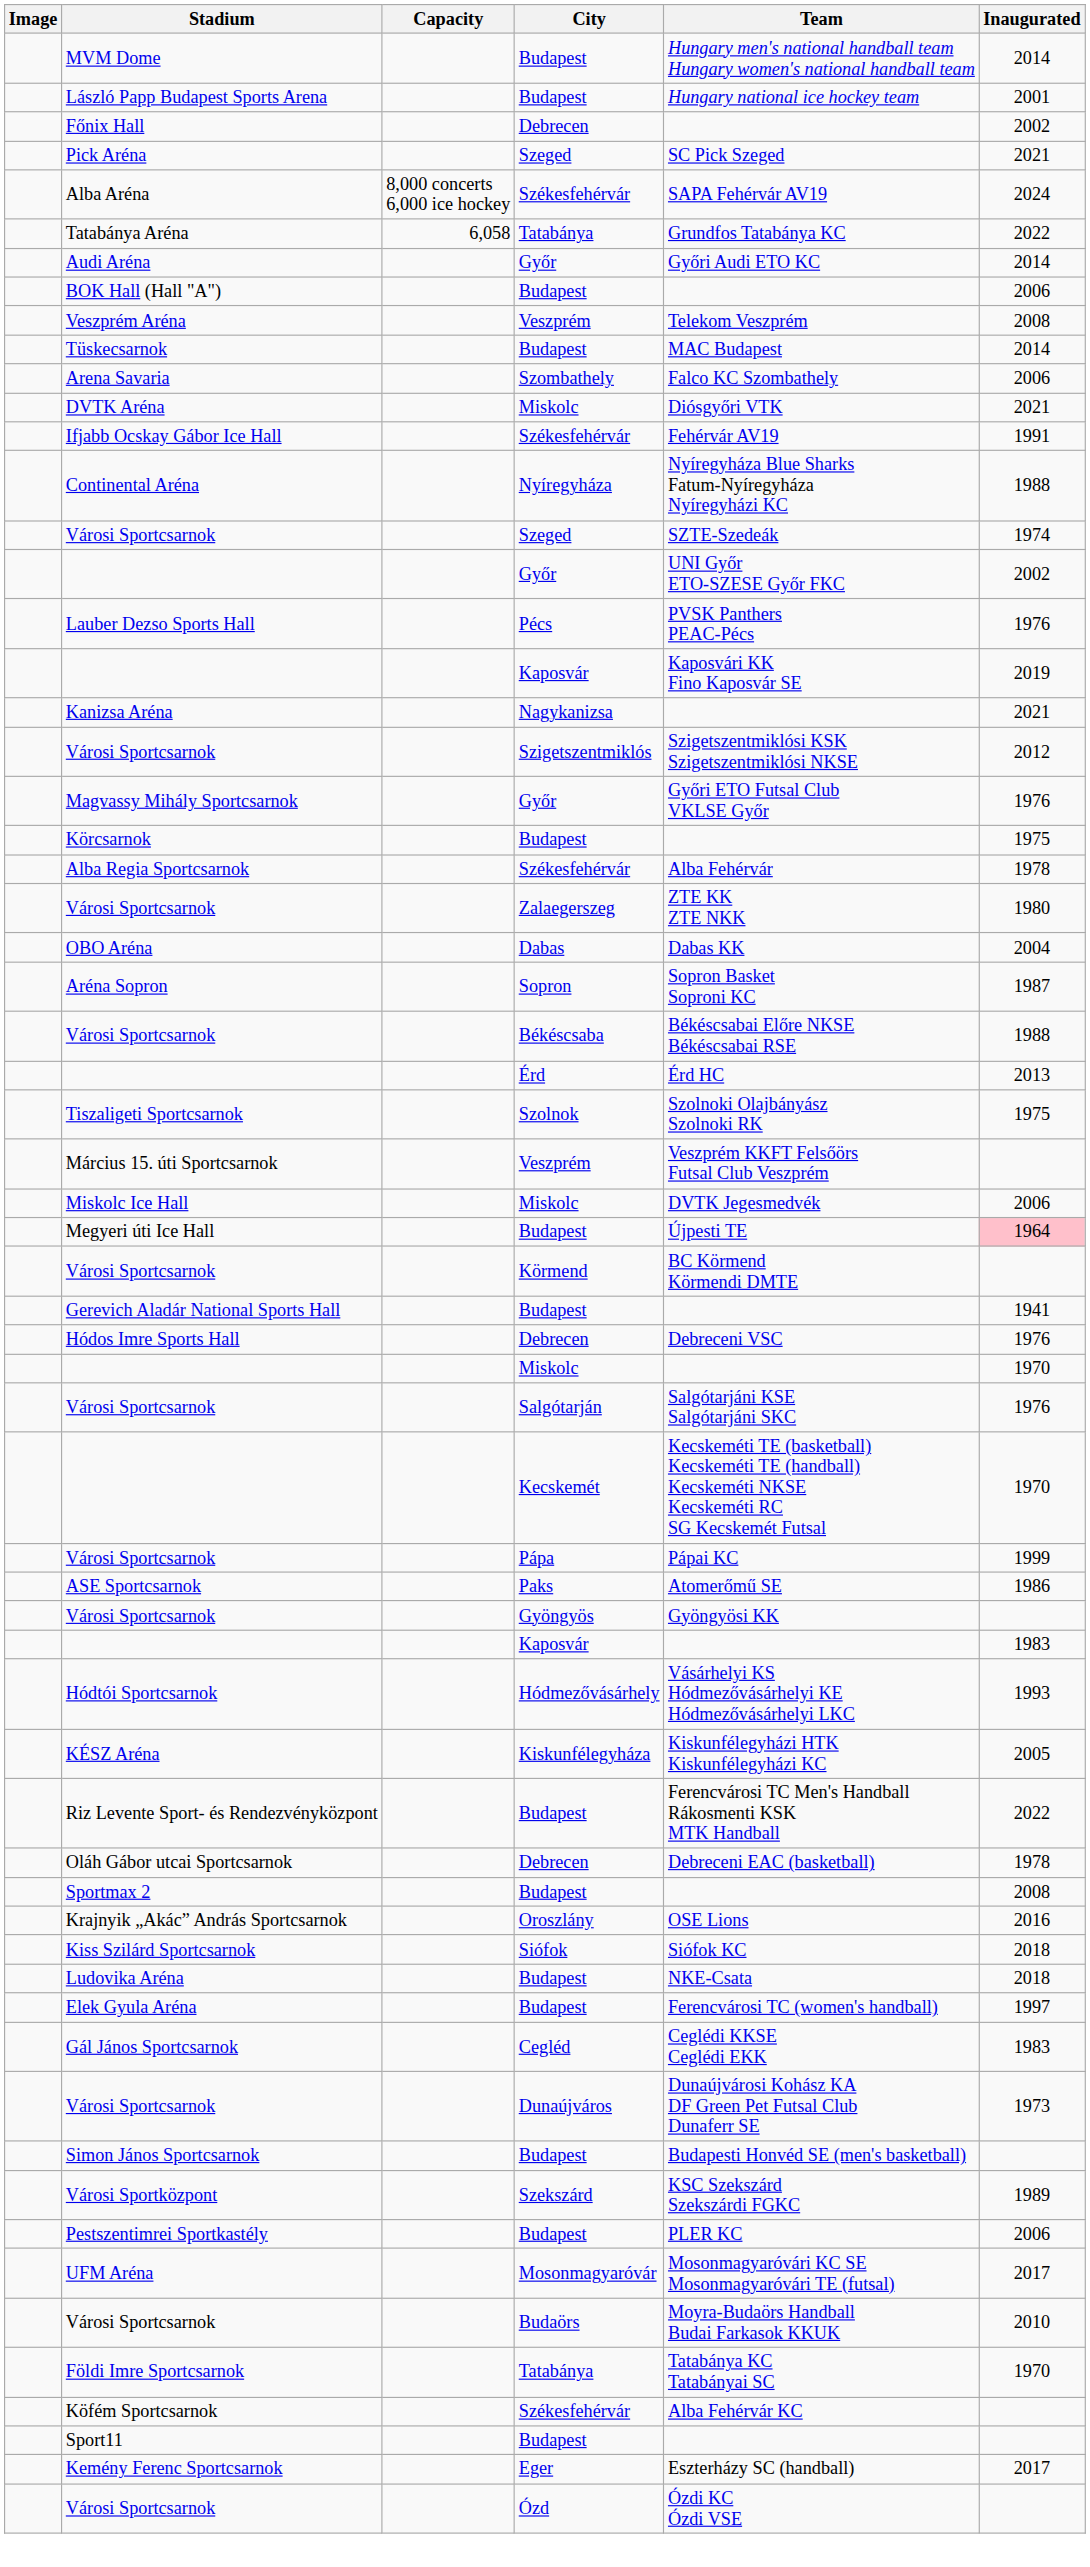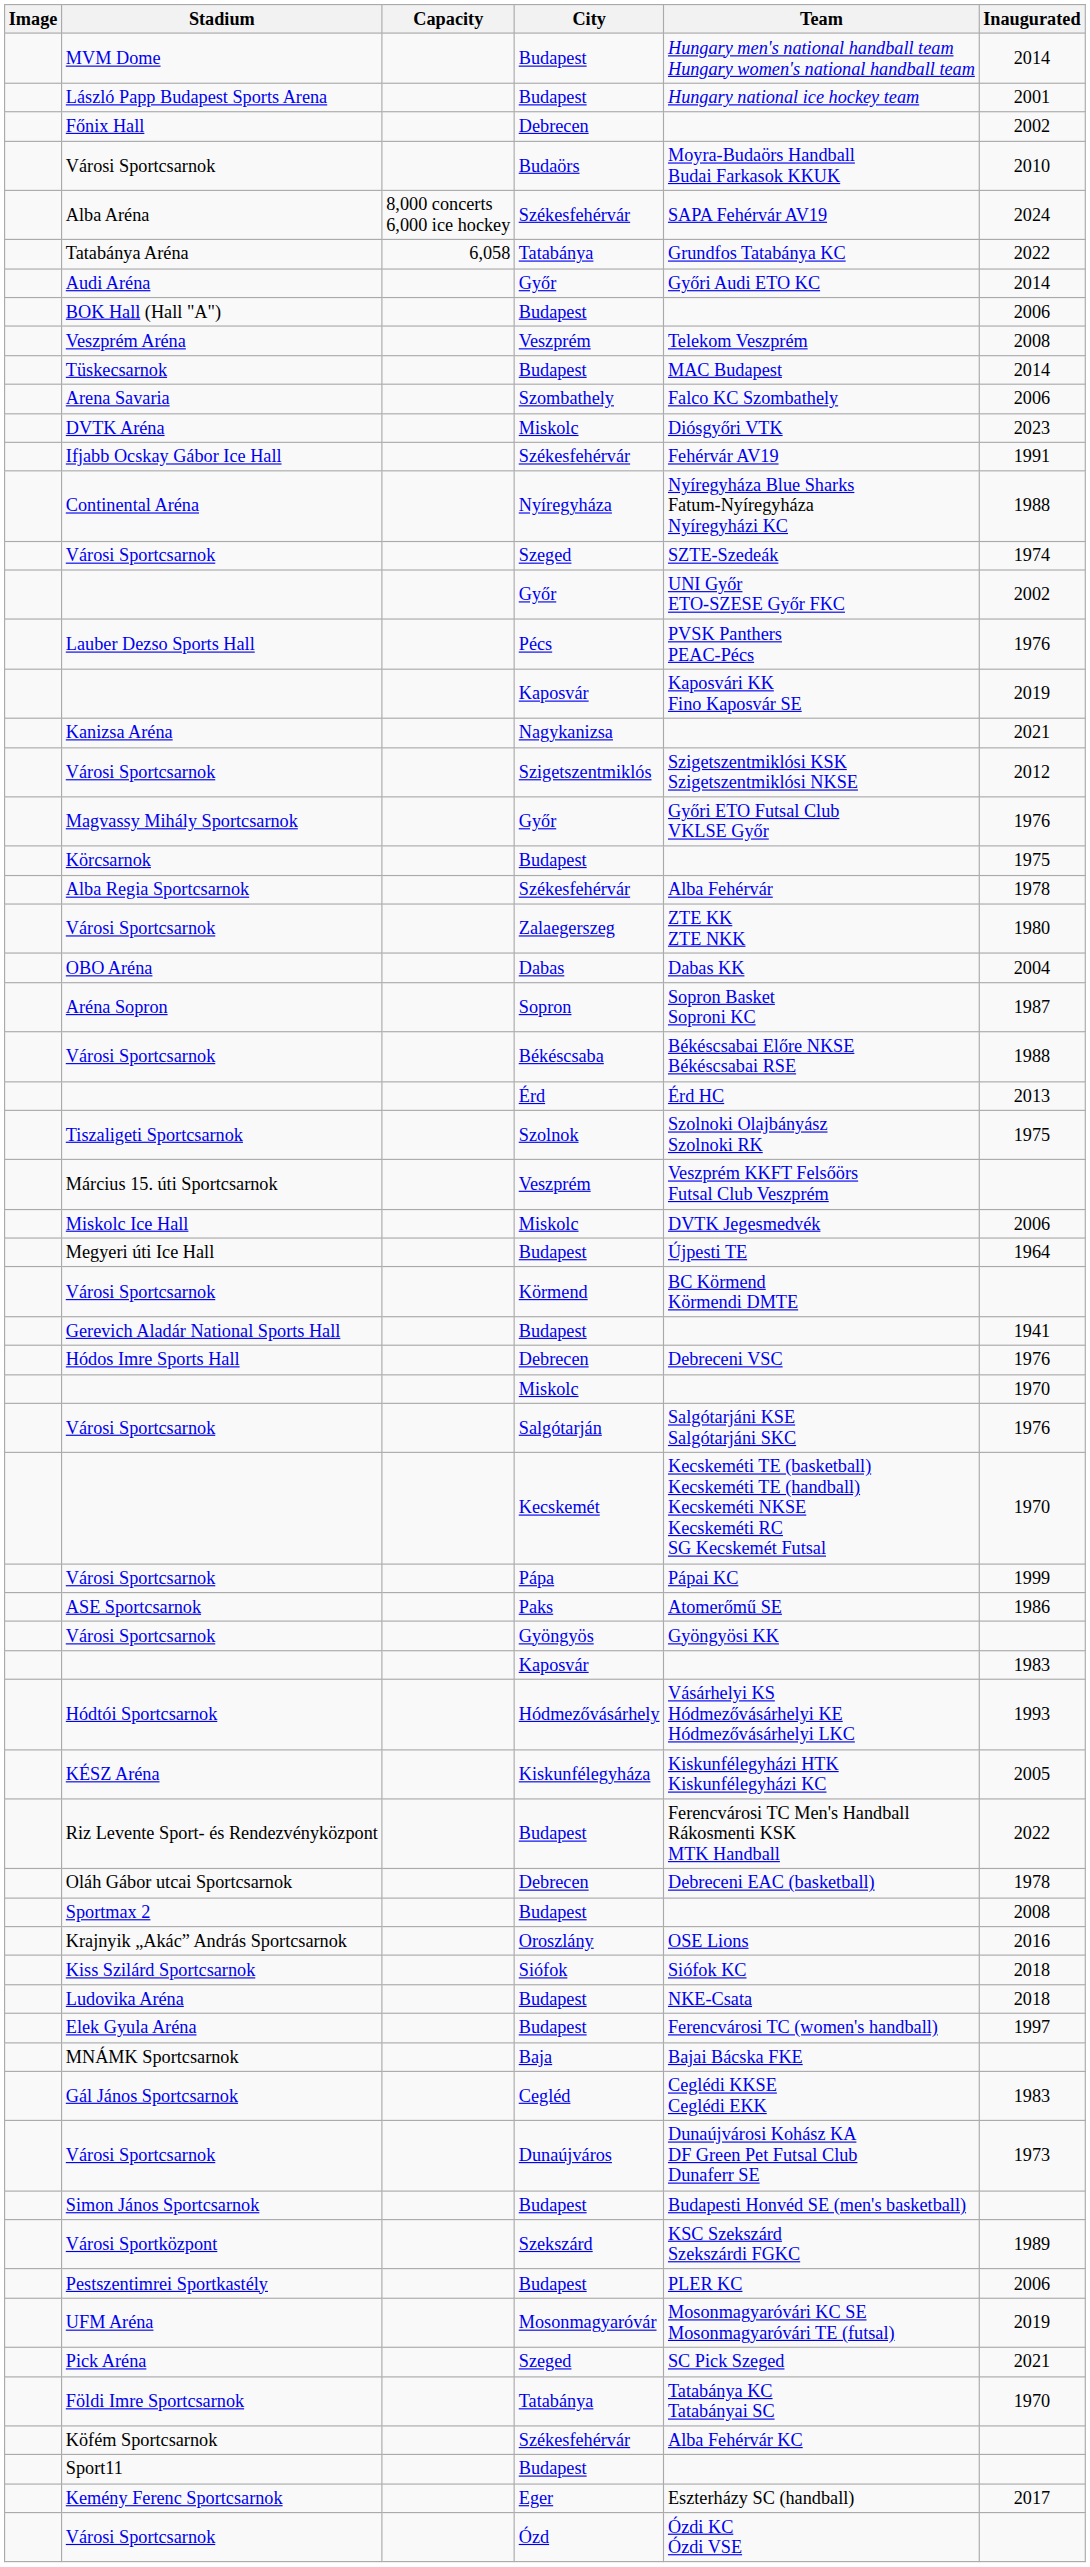rows swapped: Pick Aréna <-> Városi Sportcsarnok / Budaörs
DVTK Aréna | Inaugurated: 2021 -> 2023
Megyeri úti Ice Hall | Inaugurated: pink background -> no background
+ row: MNÁMK Sportcsarnok | Baja | Bajai Bácska FKE
UFM Aréna | Inaugurated: 2017 -> 2019
